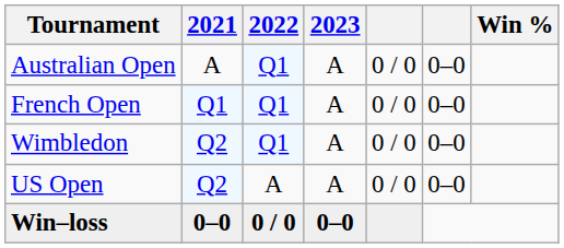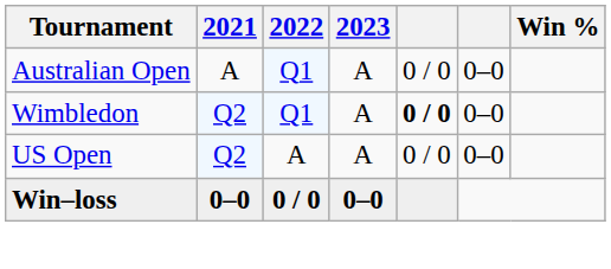- row: French Open | Q1 | Q1 | A | 0 / 0 | 0–0
Wimbledon | column 5: normal -> bold
